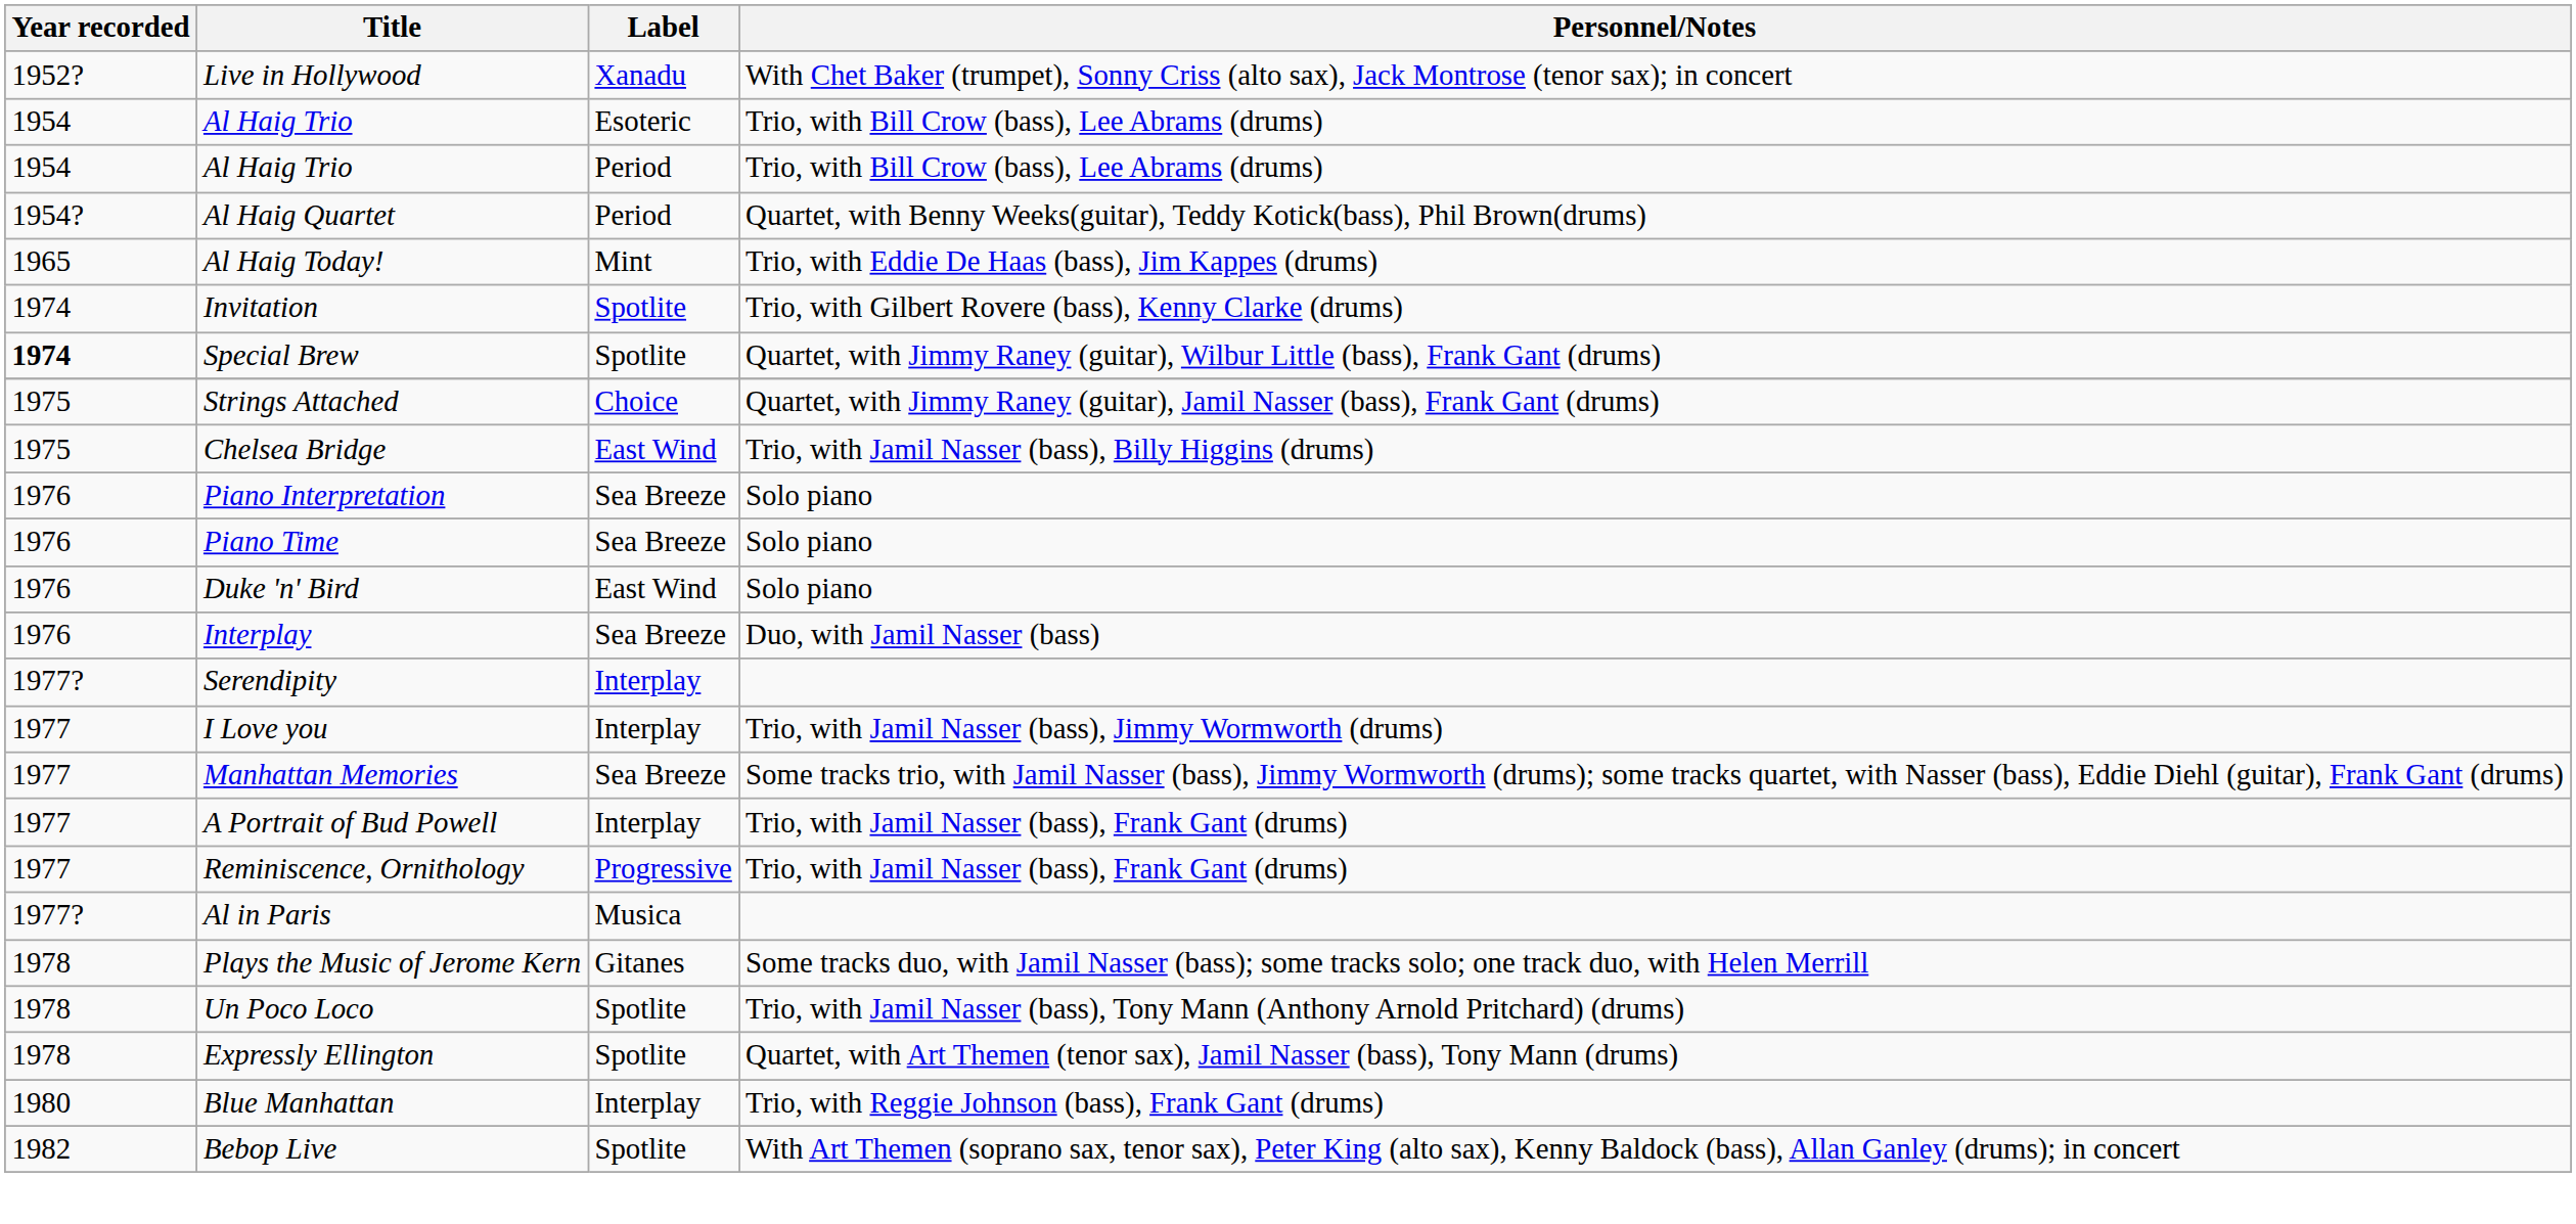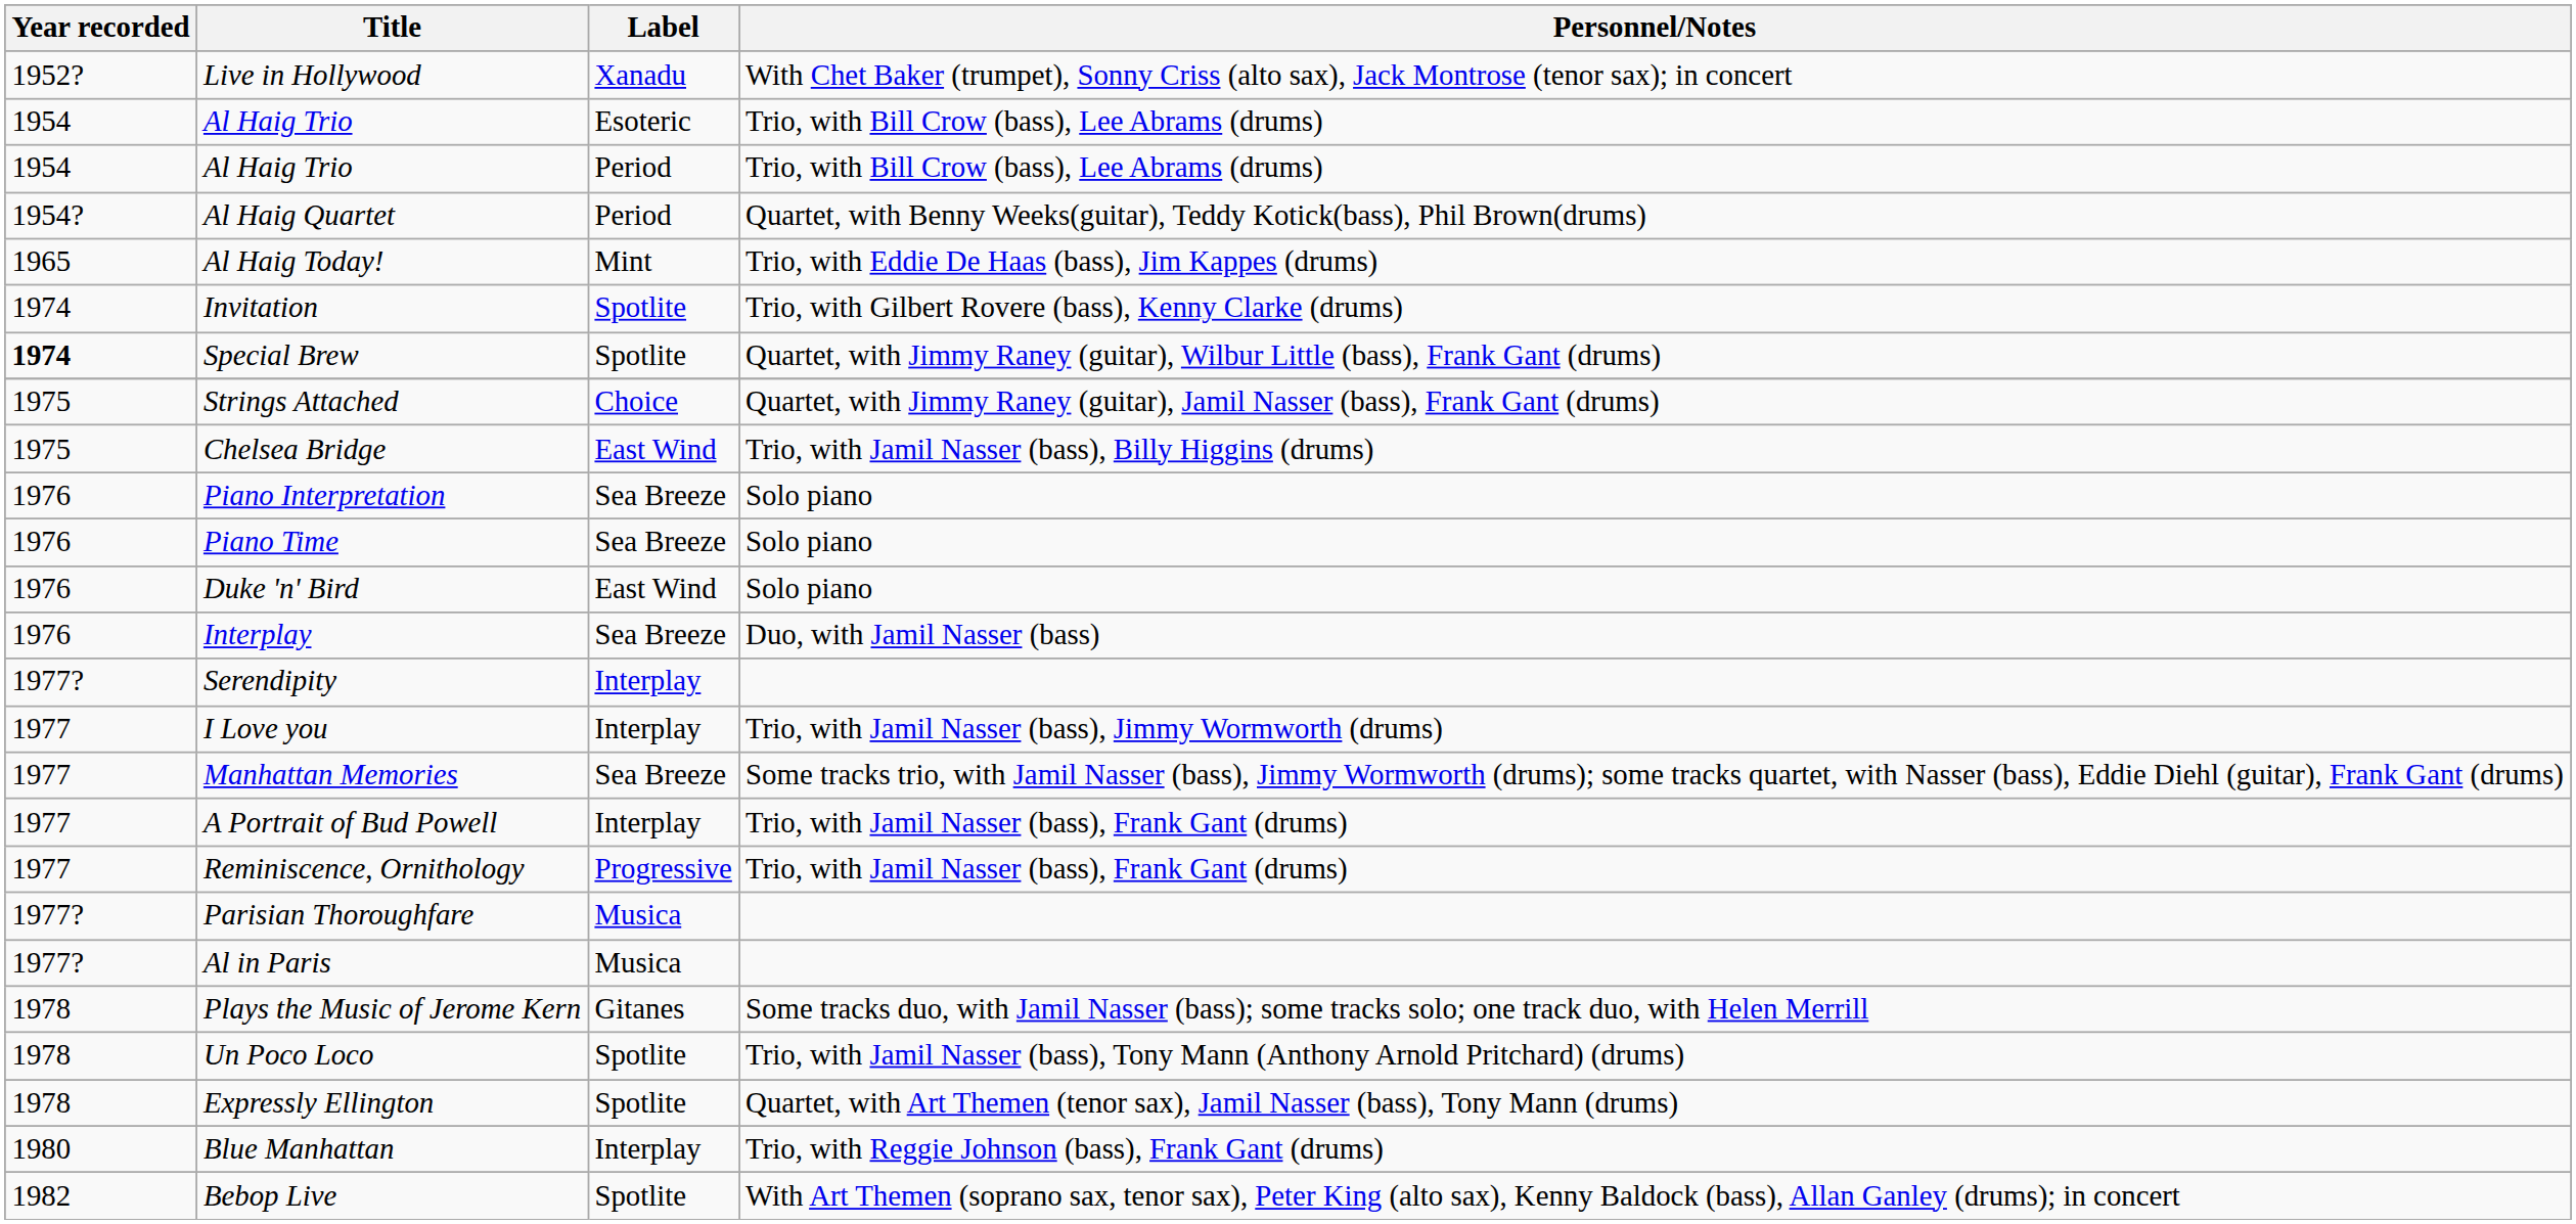+ row: 1977? | Parisian Thoroughfare | Musica
